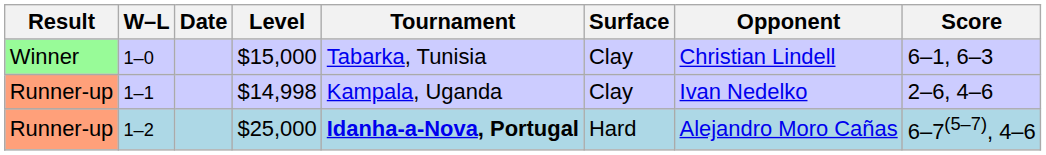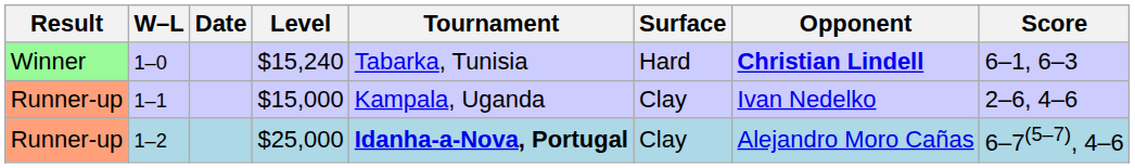1–0 | Level: $15,000 -> $15,240
1–0 | Surface: Clay -> Hard
1–0 | Opponent: normal -> bold
1–1 | Level: $14,998 -> $15,000
1–2 | Surface: Hard -> Clay
